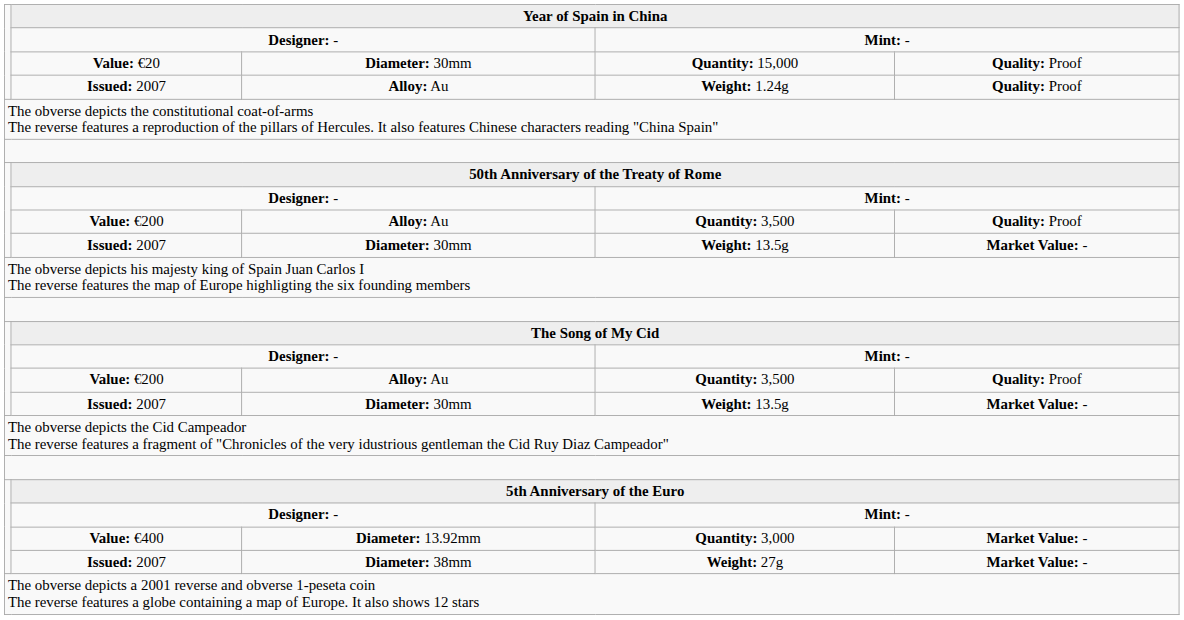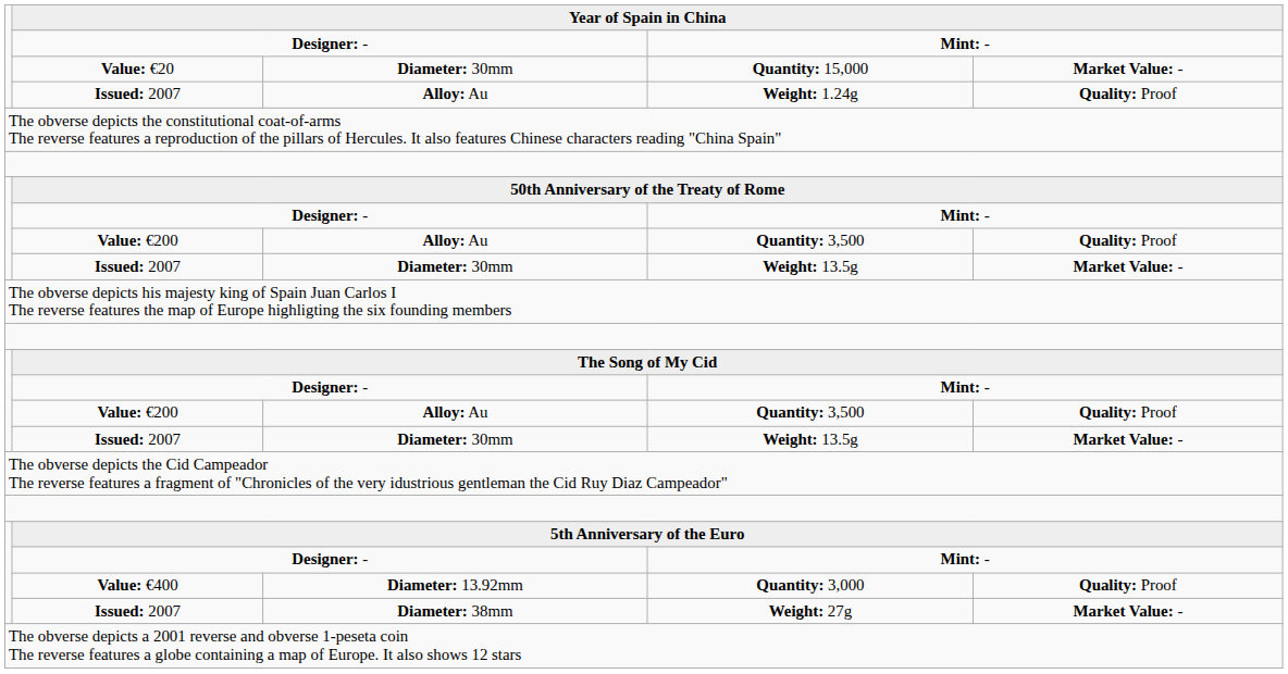Quantity: 15,000 | column 5: Quality: Proof -> Market Value: -
Quantity: 3,000 | column 5: Market Value: - -> Quality: Proof
